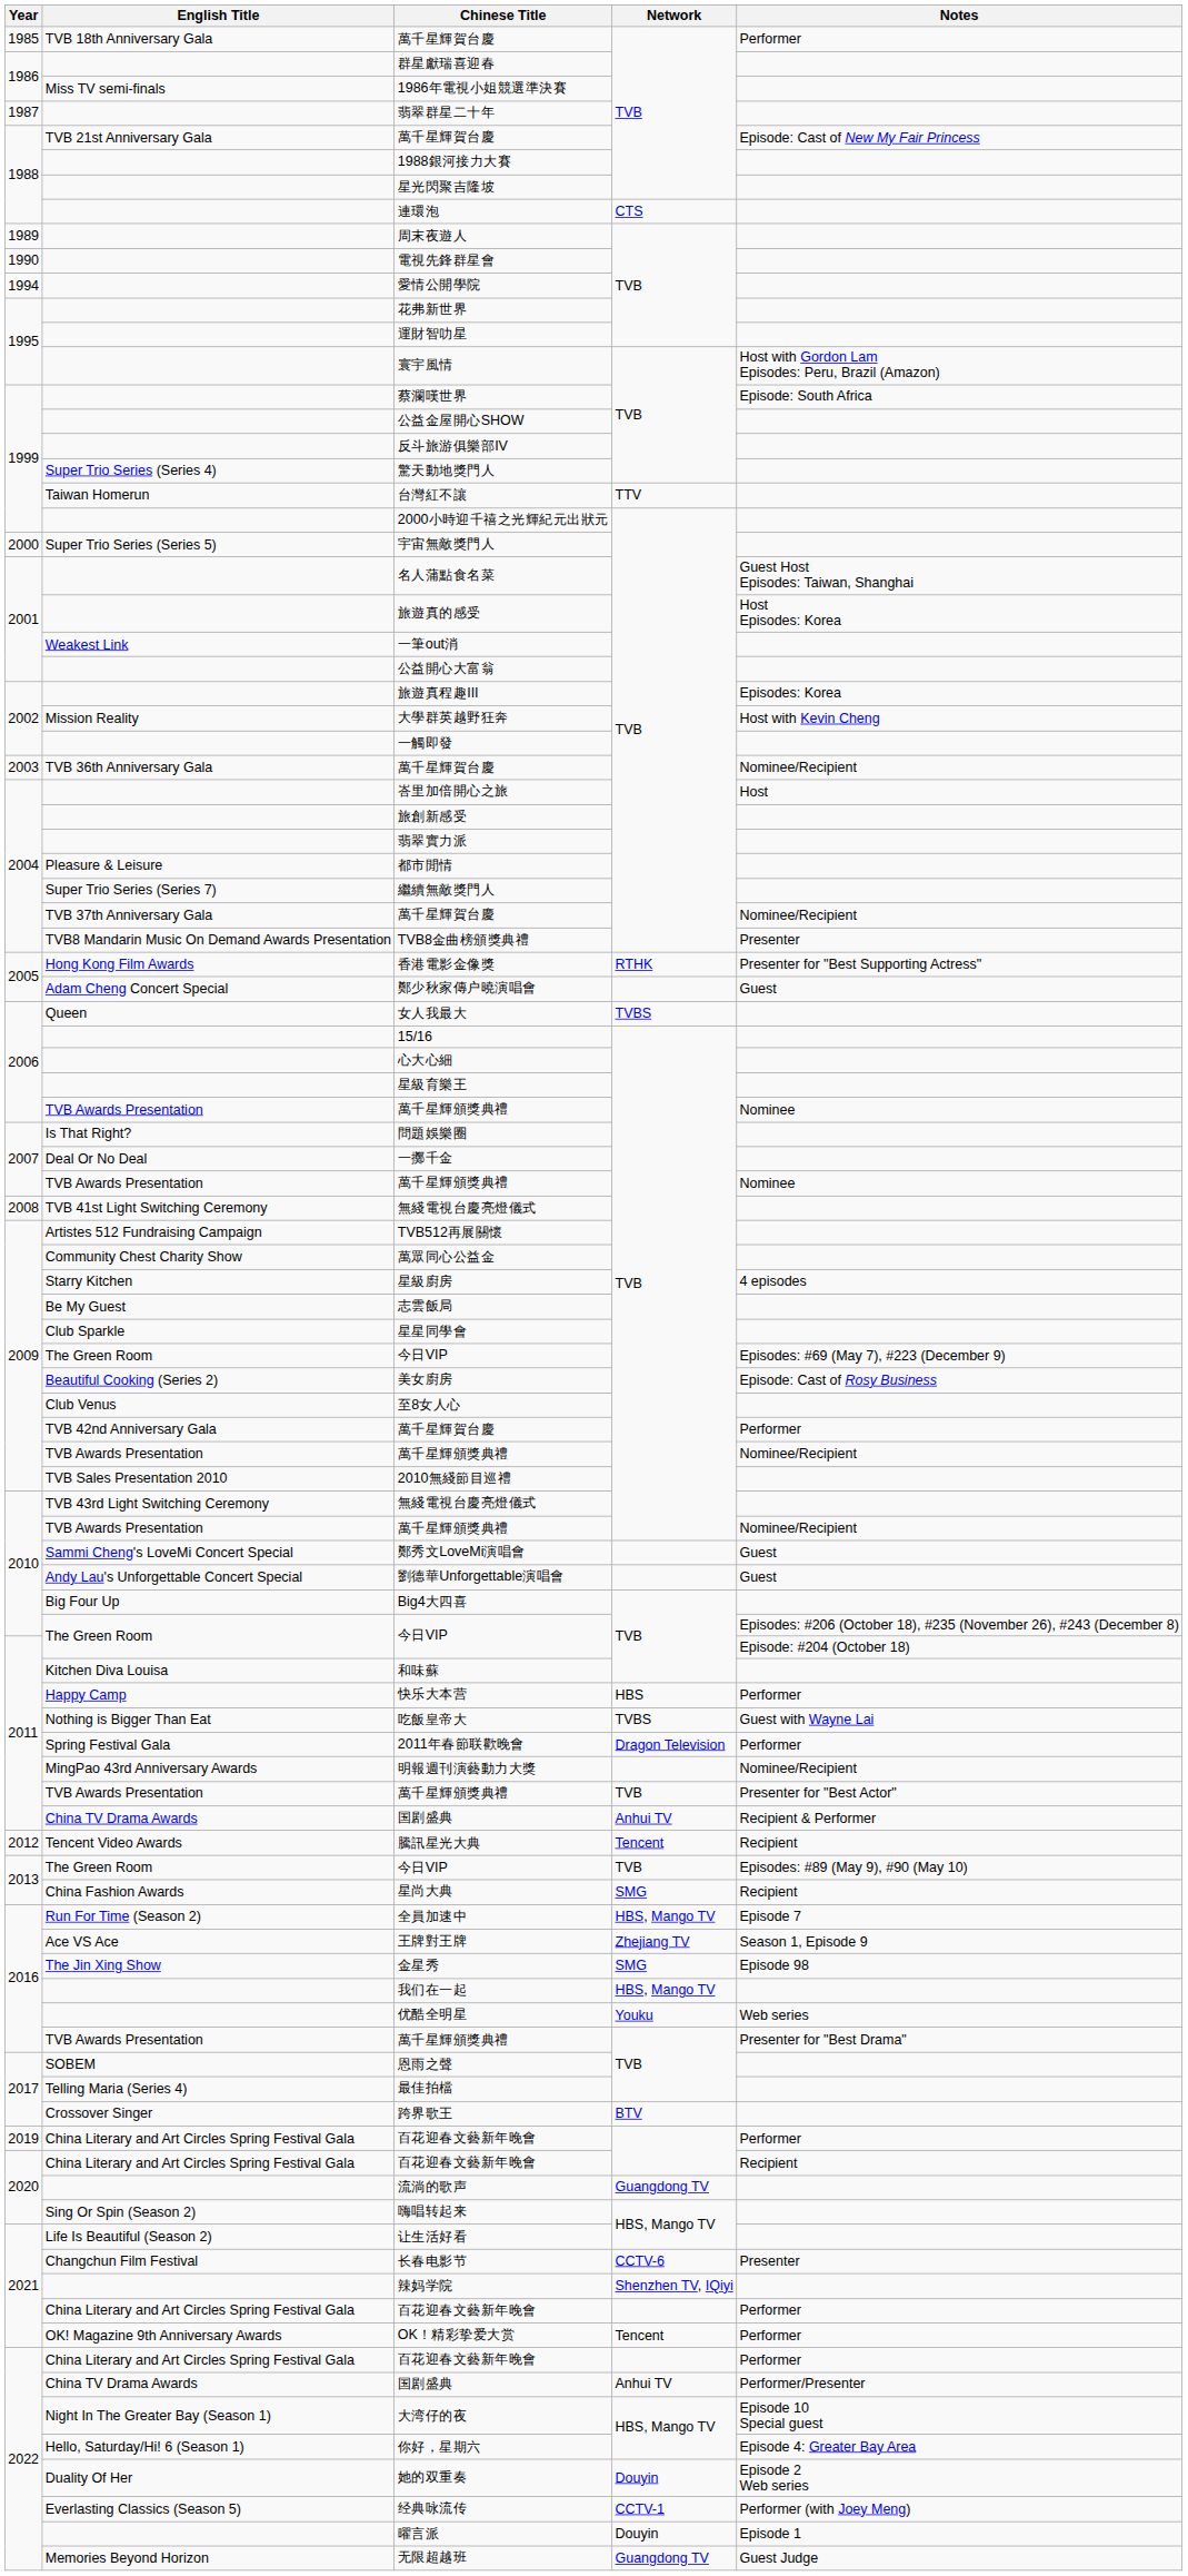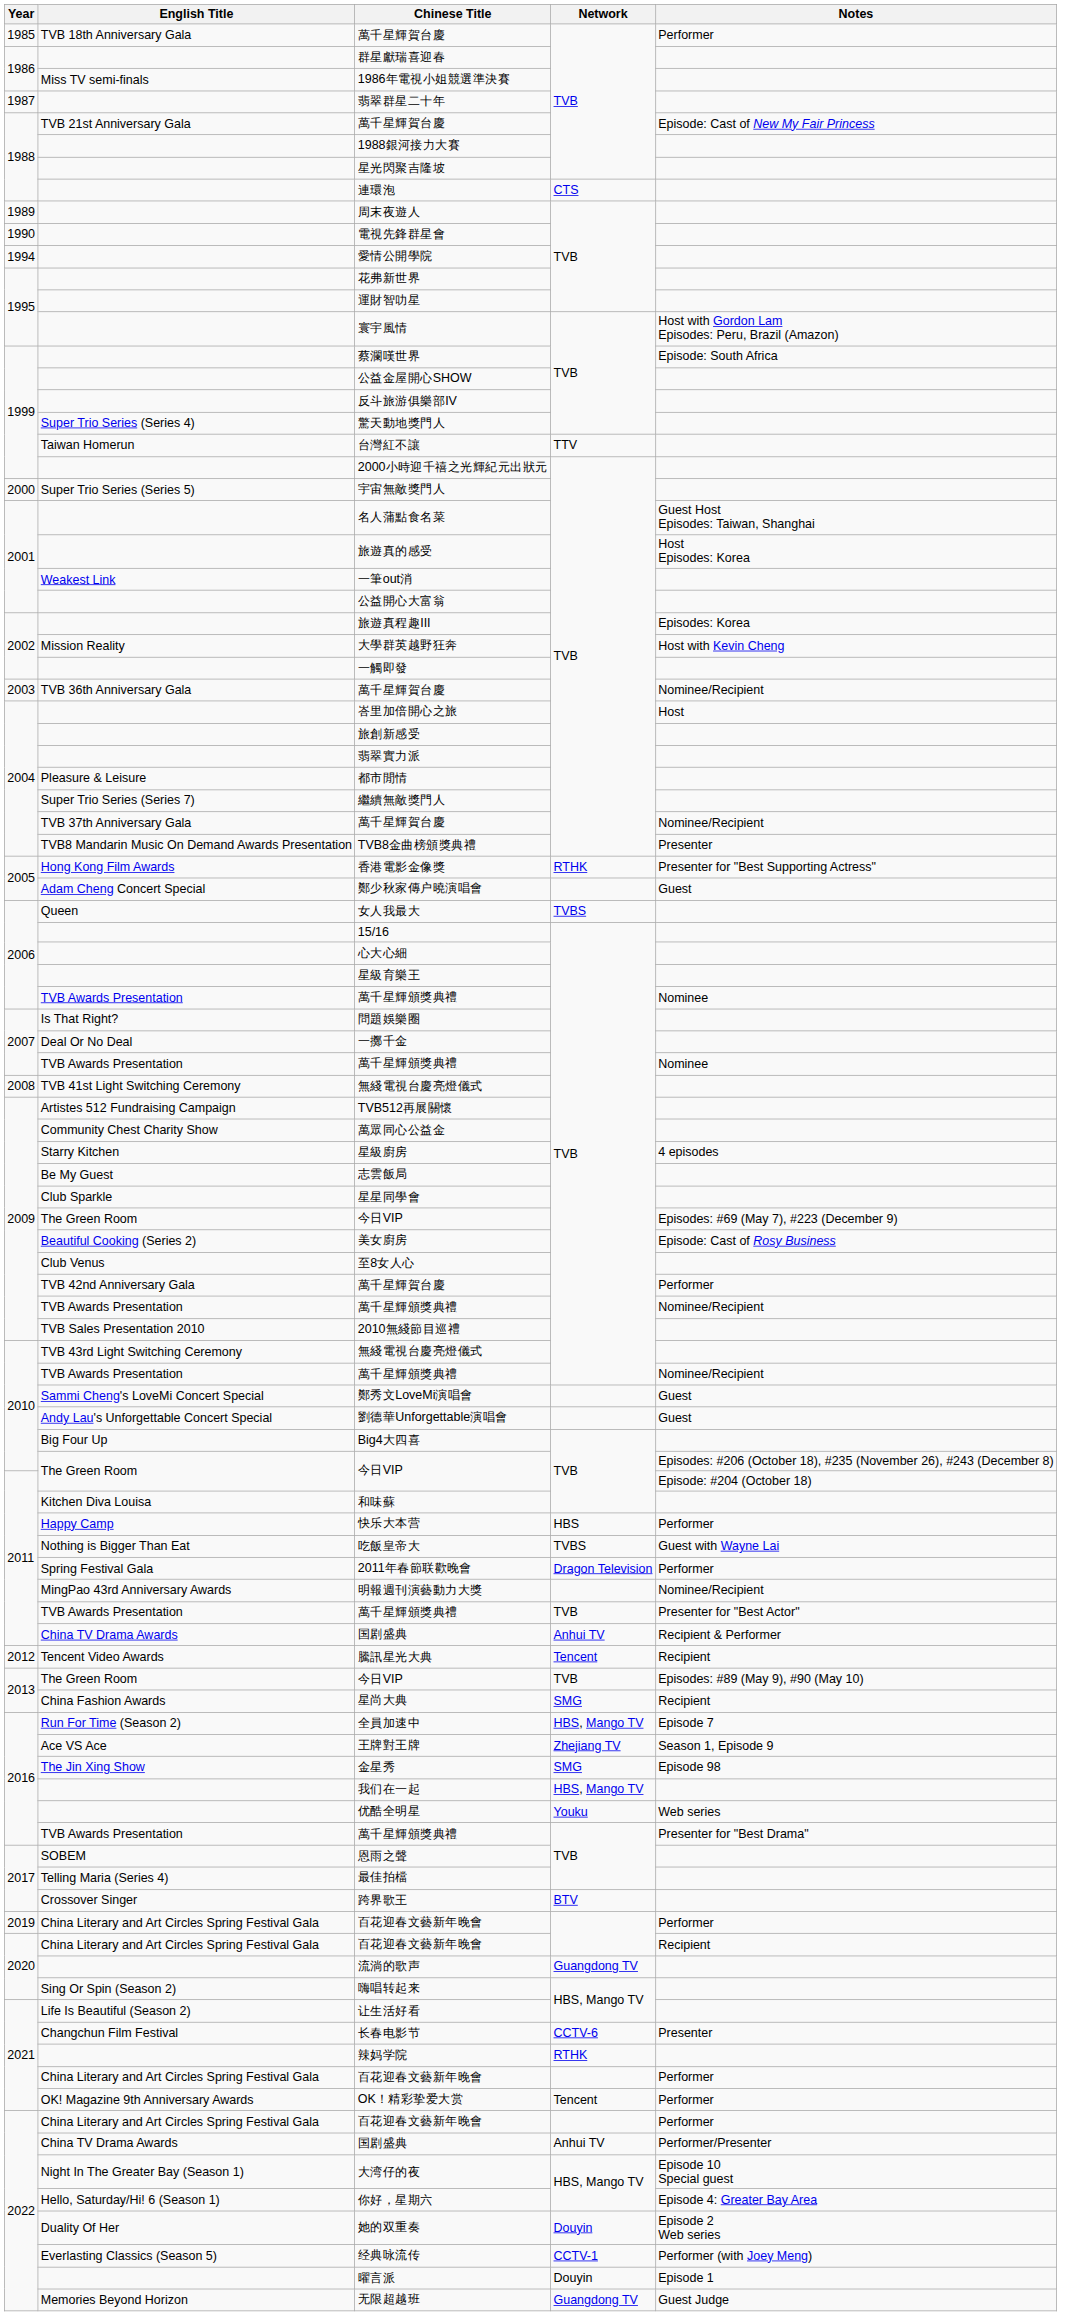辣妈学院 | Network: Shenzhen TV, IQiyi -> RTHK
